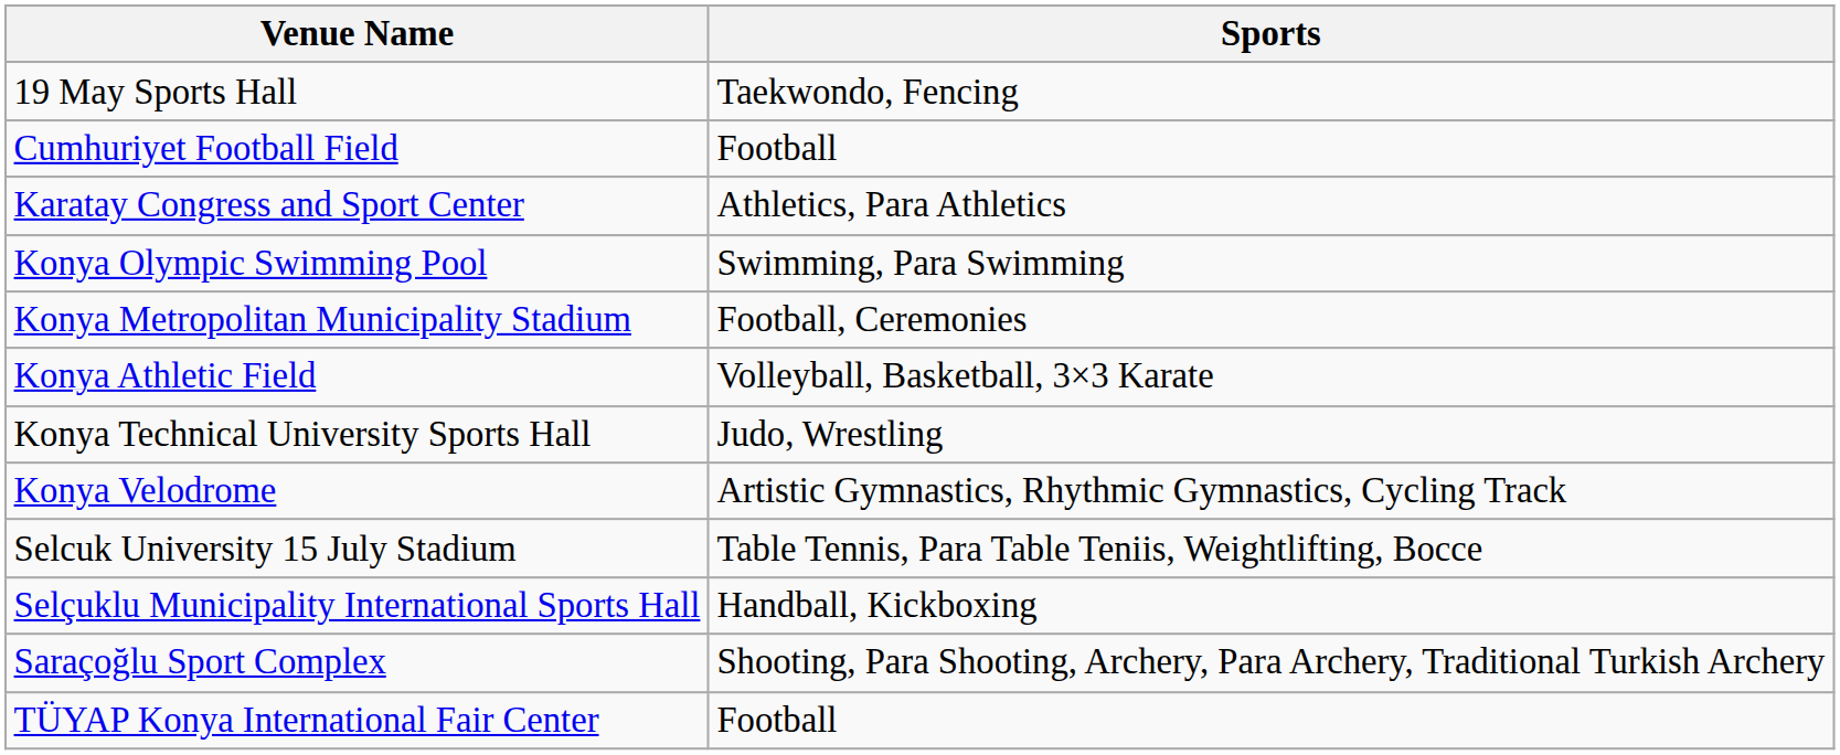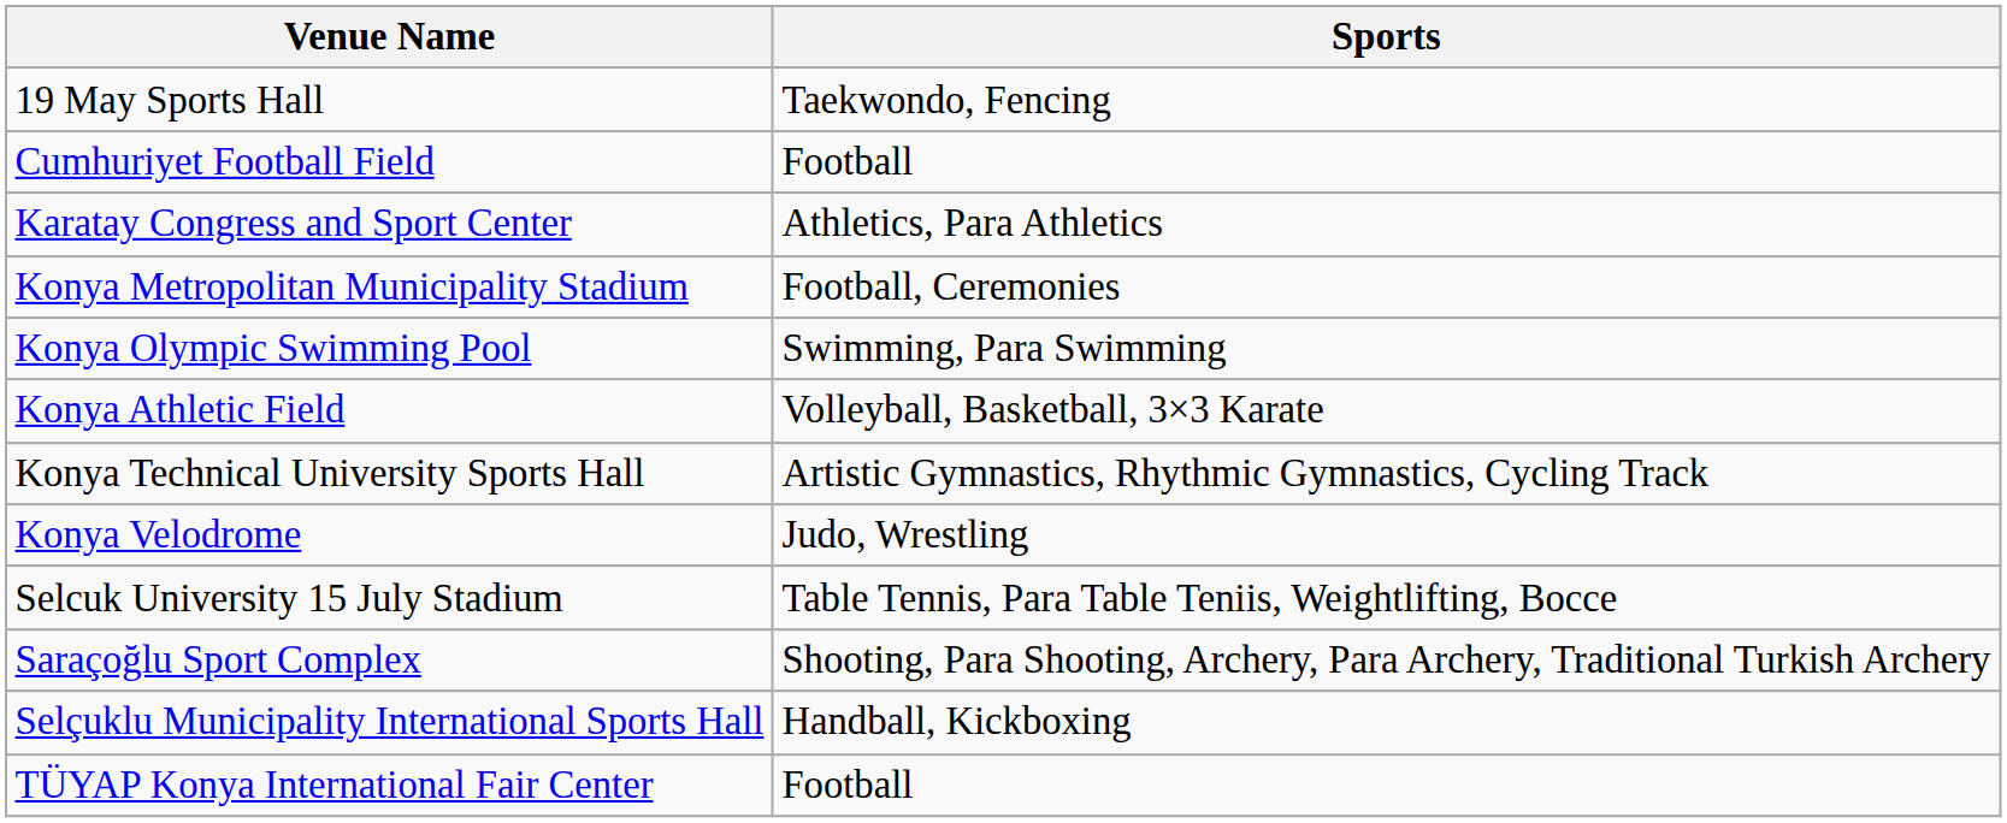rows swapped: Konya Metropolitan Municipality Stadium <-> Konya Olympic Swimming Pool
Konya Technical University Sports Hall | Sports: Judo, Wrestling -> Artistic Gymnastics, Rhythmic Gymnastics, Cycling Track
Konya Velodrome | Sports: Artistic Gymnastics, Rhythmic Gymnastics, Cycling Track -> Judo, Wrestling
rows swapped: Selçuklu Municipality International Sports Hall <-> Saraçoğlu Sport Complex
